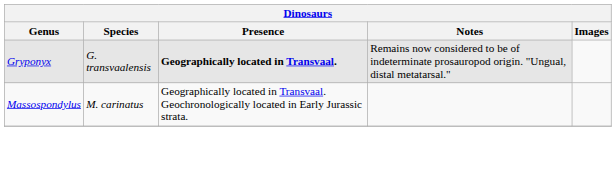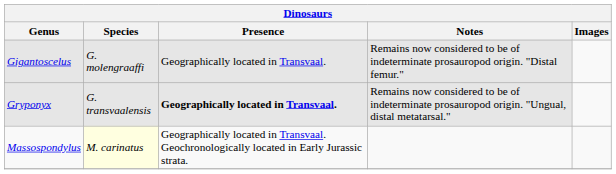+ row: Gigantoscelus | G. molengraaffi | Geographically located in Transvaal. | Remains now considered to be of indeterminate prosauropod origin. "Distal femur."
Massospondylus | Species: no background -> lightyellow background
